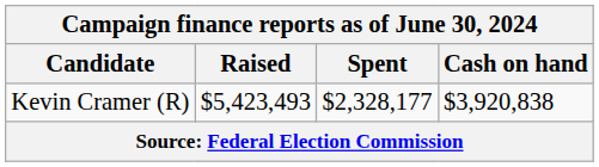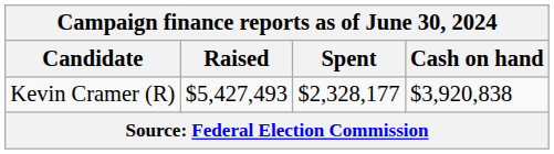Kevin Cramer (R) | Raised: $5,423,493 -> $5,427,493
